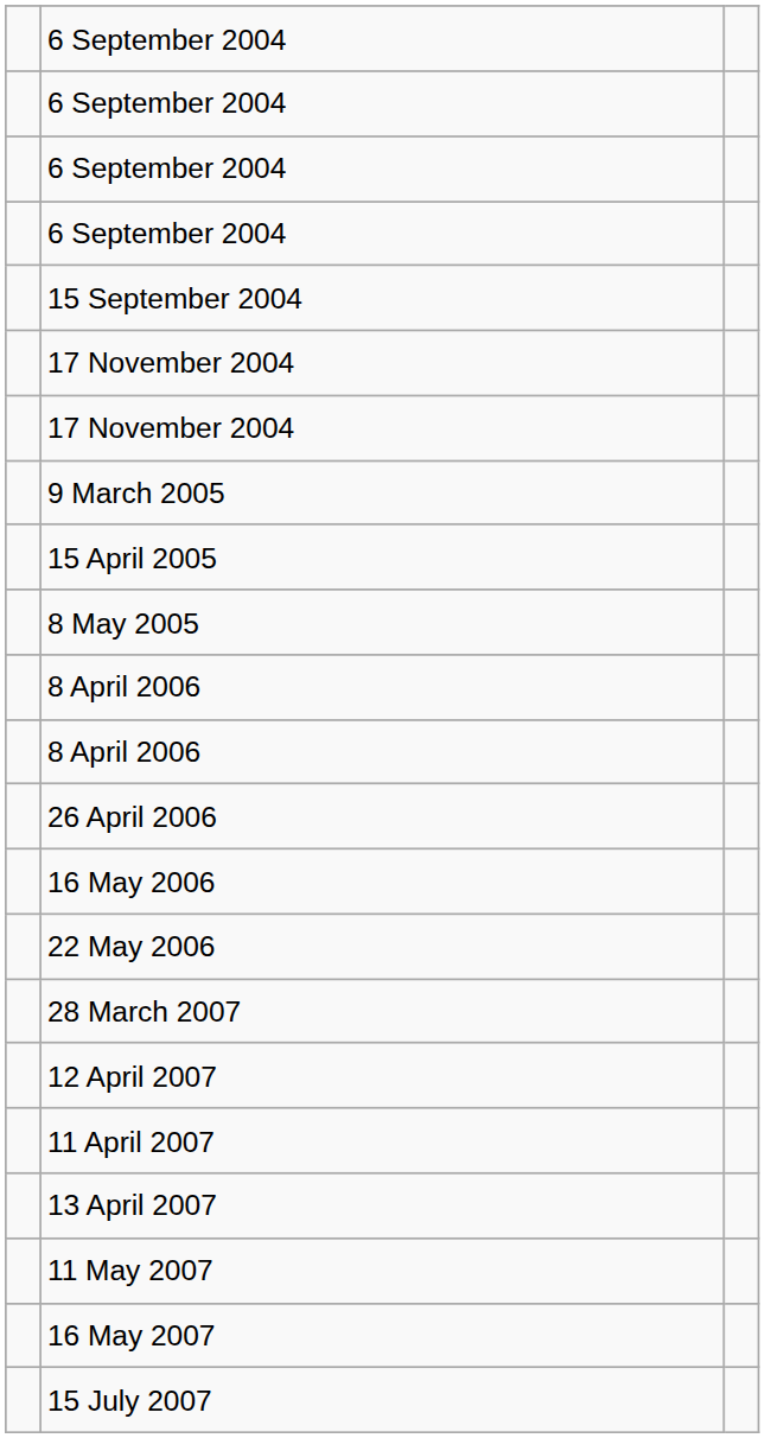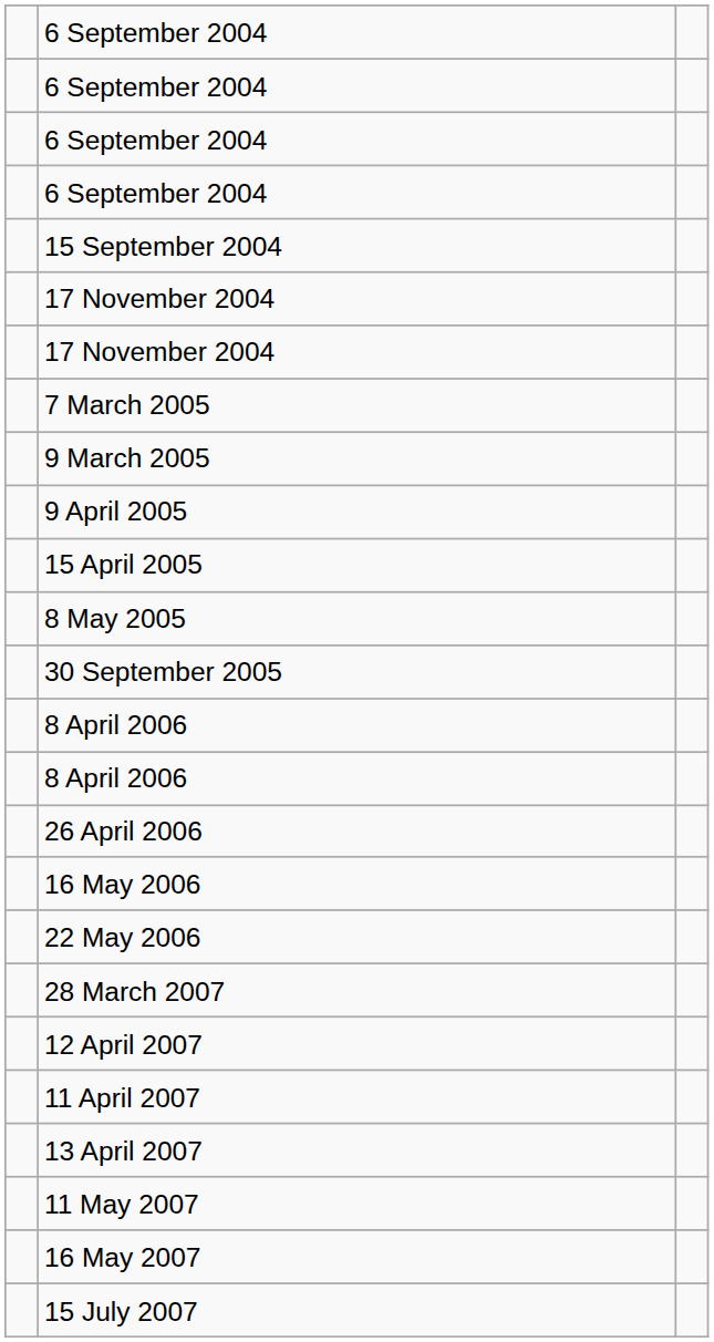+ row: 7 March 2005
+ row: 9 April 2005
+ row: 30 September 2005
